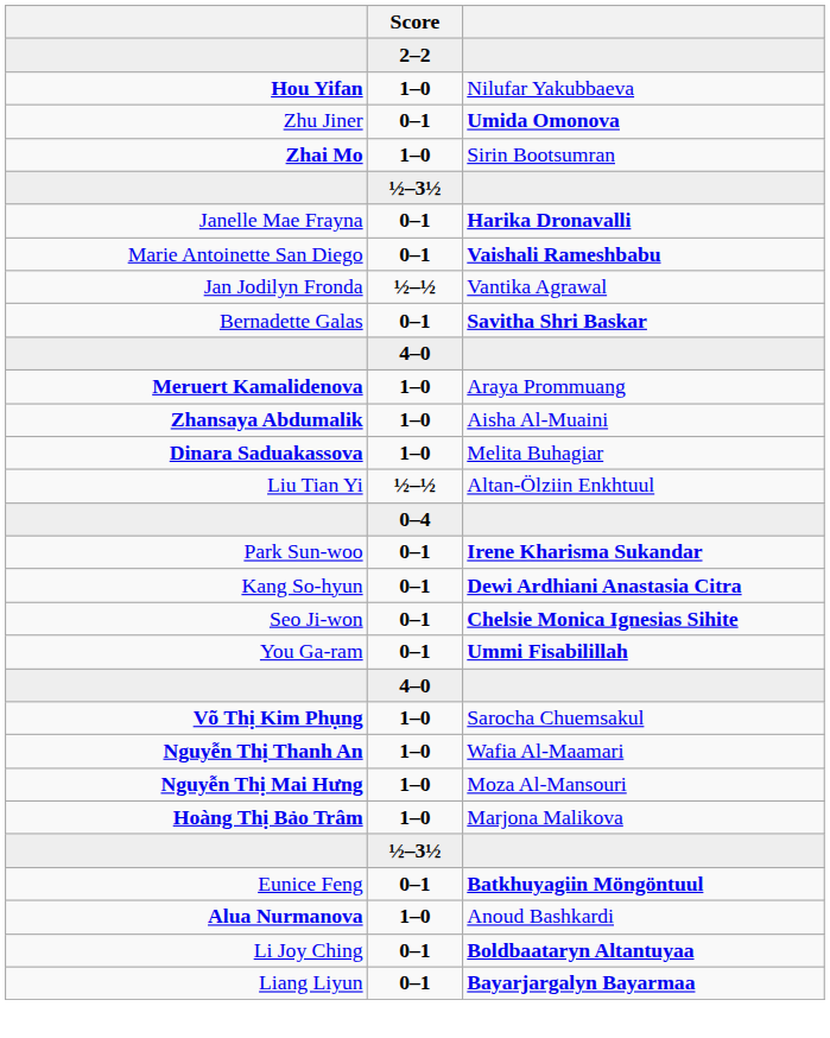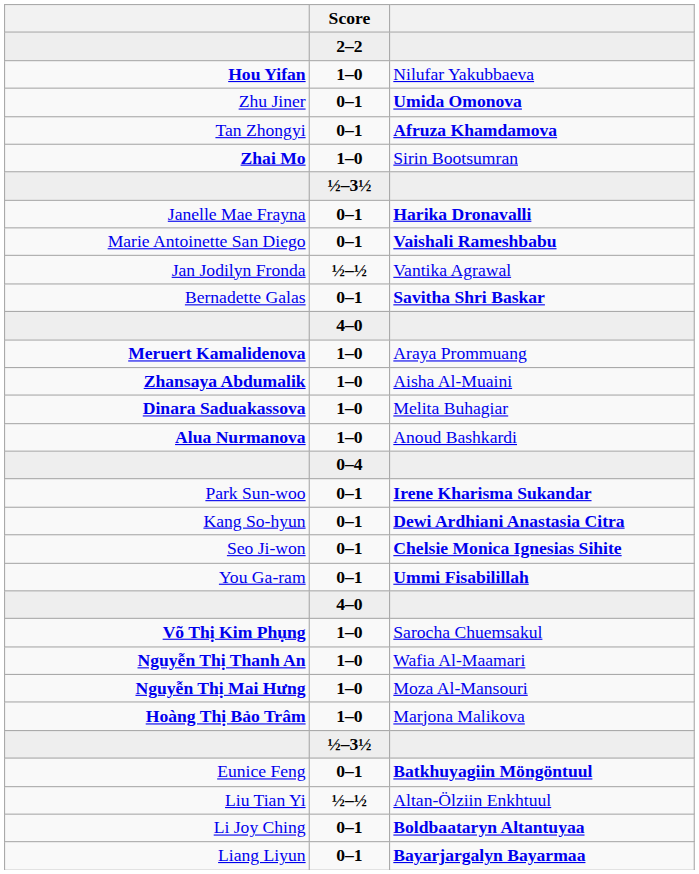+ row: Tan Zhongyi | 0–1 | Afruza Khamdamova
rows swapped: Alua Nurmanova <-> Liu Tian Yi
